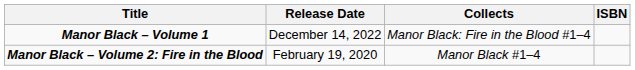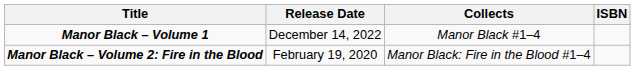Manor Black – Volume 1 | Collects: Manor Black: Fire in the Blood #1–4 -> Manor Black #1–4
Manor Black – Volume 2: Fire in the Blood | Collects: Manor Black #1–4 -> Manor Black: Fire in the Blood #1–4
